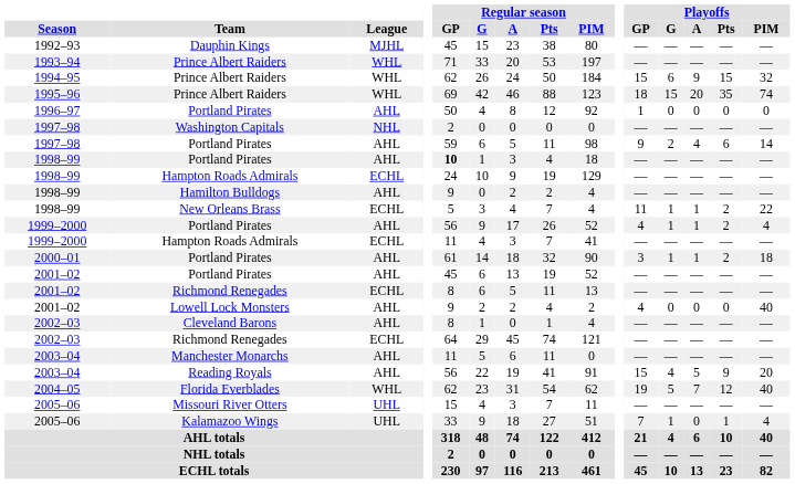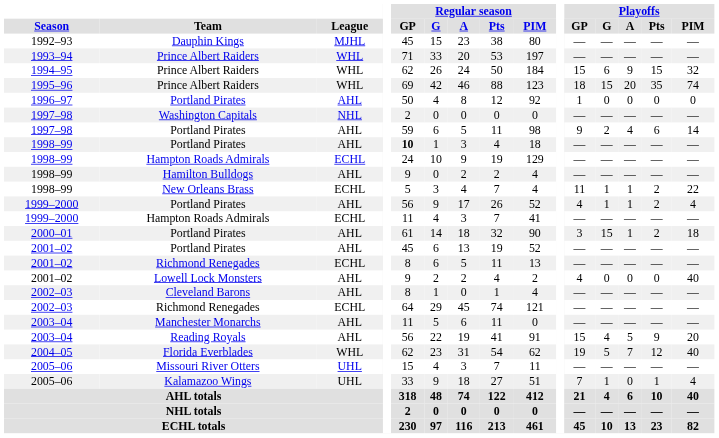2000–01 / Portland Pirates | Playoffs / G: 1 -> 15
